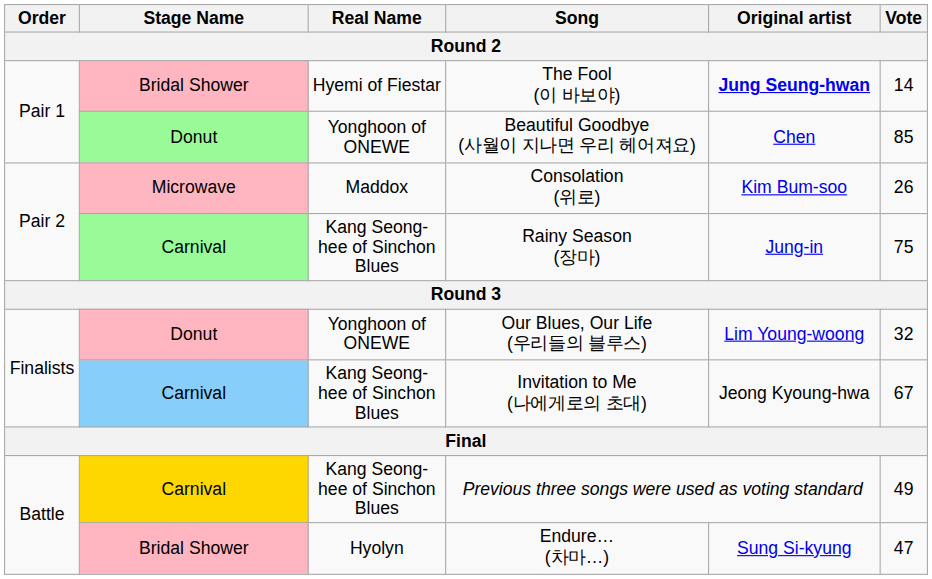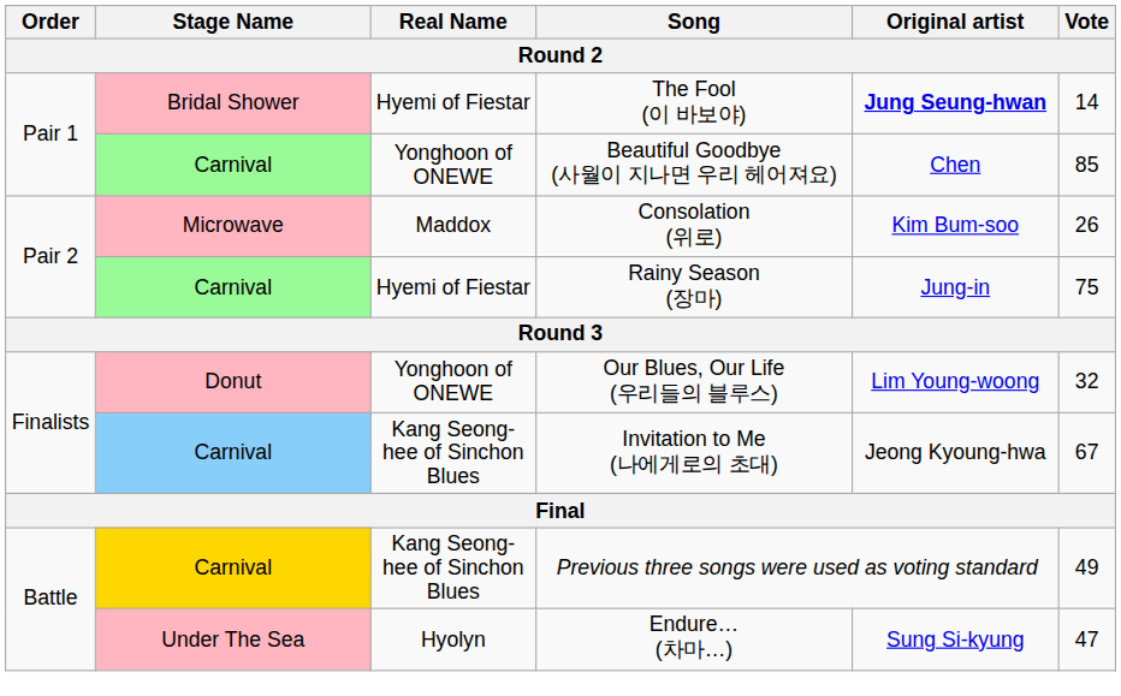Beautiful Goodbye (사월이 지나면 우리 헤어져요) | Stage Name: Donut -> Carnival
Rainy Season (장마) | Real Name: Kang Seong-hee of Sinchon Blues -> Hyemi of Fiestar
Endure… (차마…) | Stage Name: Bridal Shower -> Under The Sea
